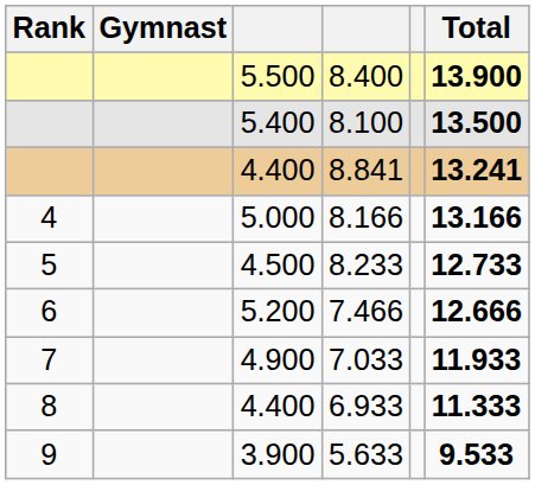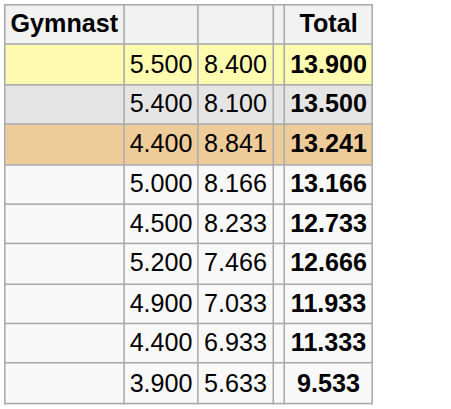- column: Rank | 4 | 5 | 6 | 7 | 8 | 9
